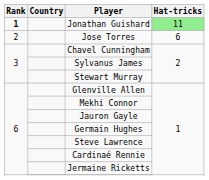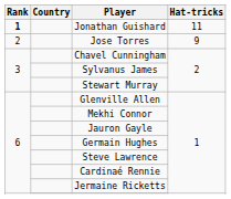Jonathan Guishard | Hat-tricks: lightgreen background -> no background
Jose Torres | Hat-tricks: 6 -> 9
